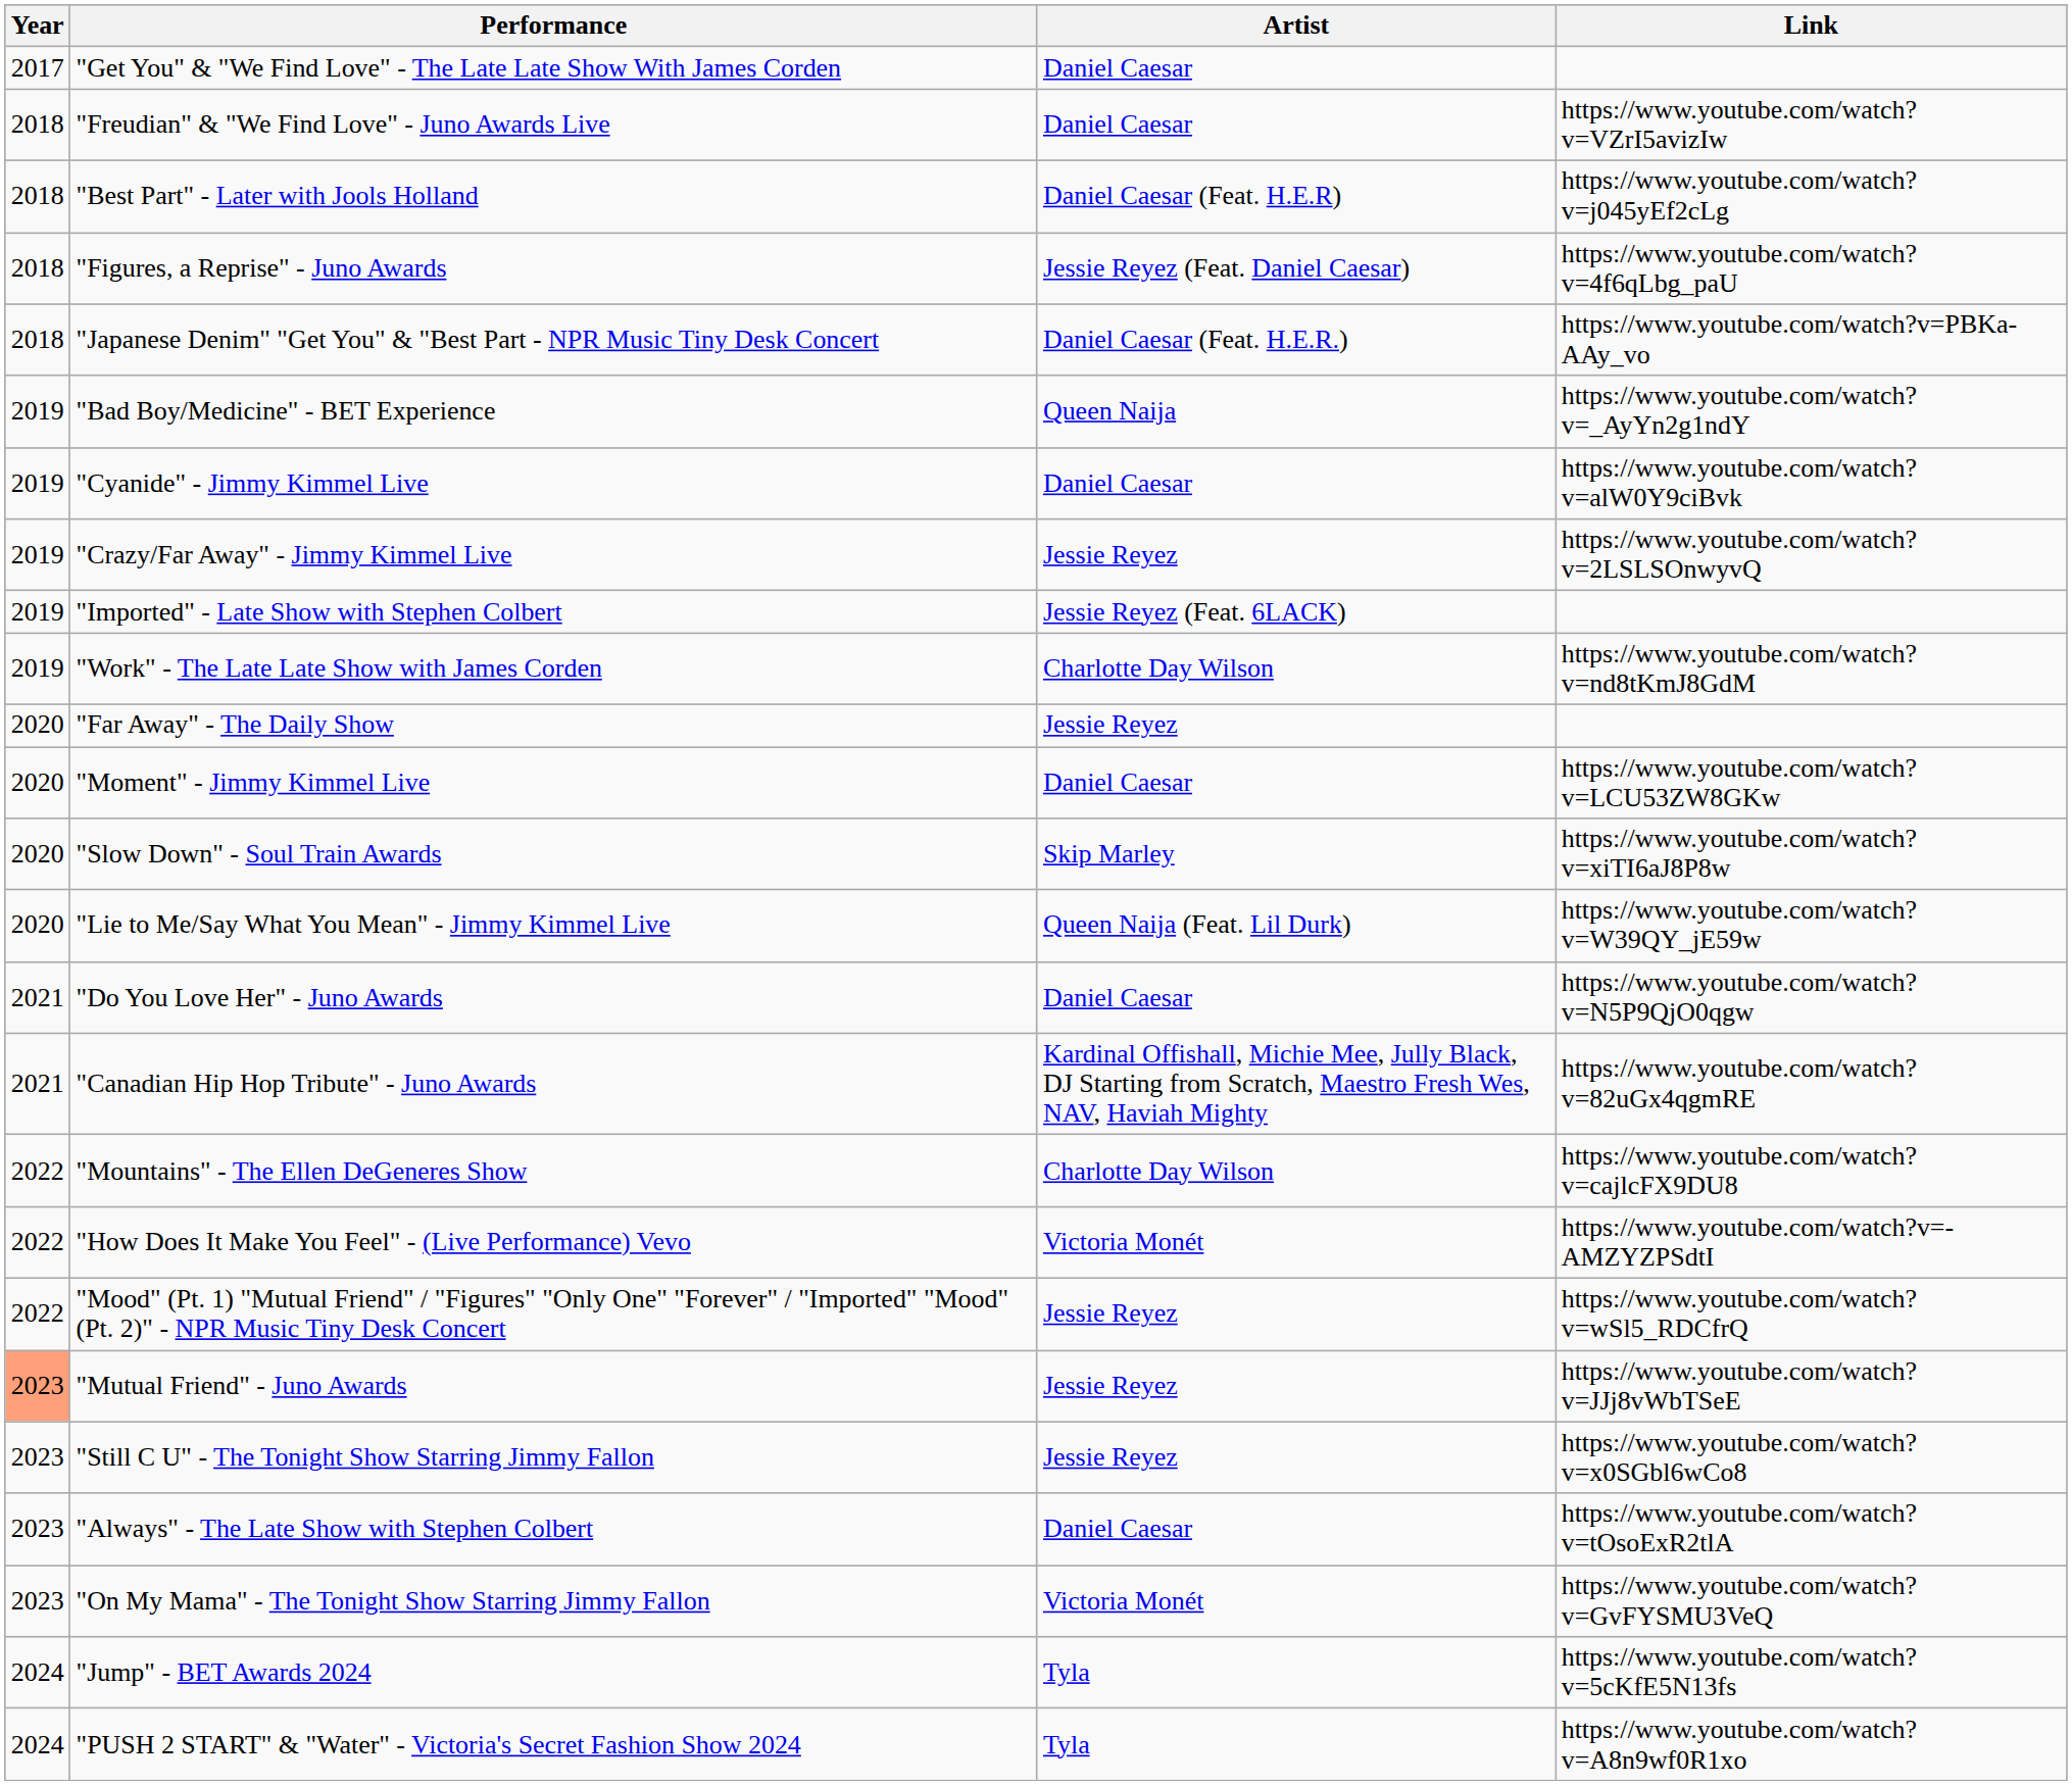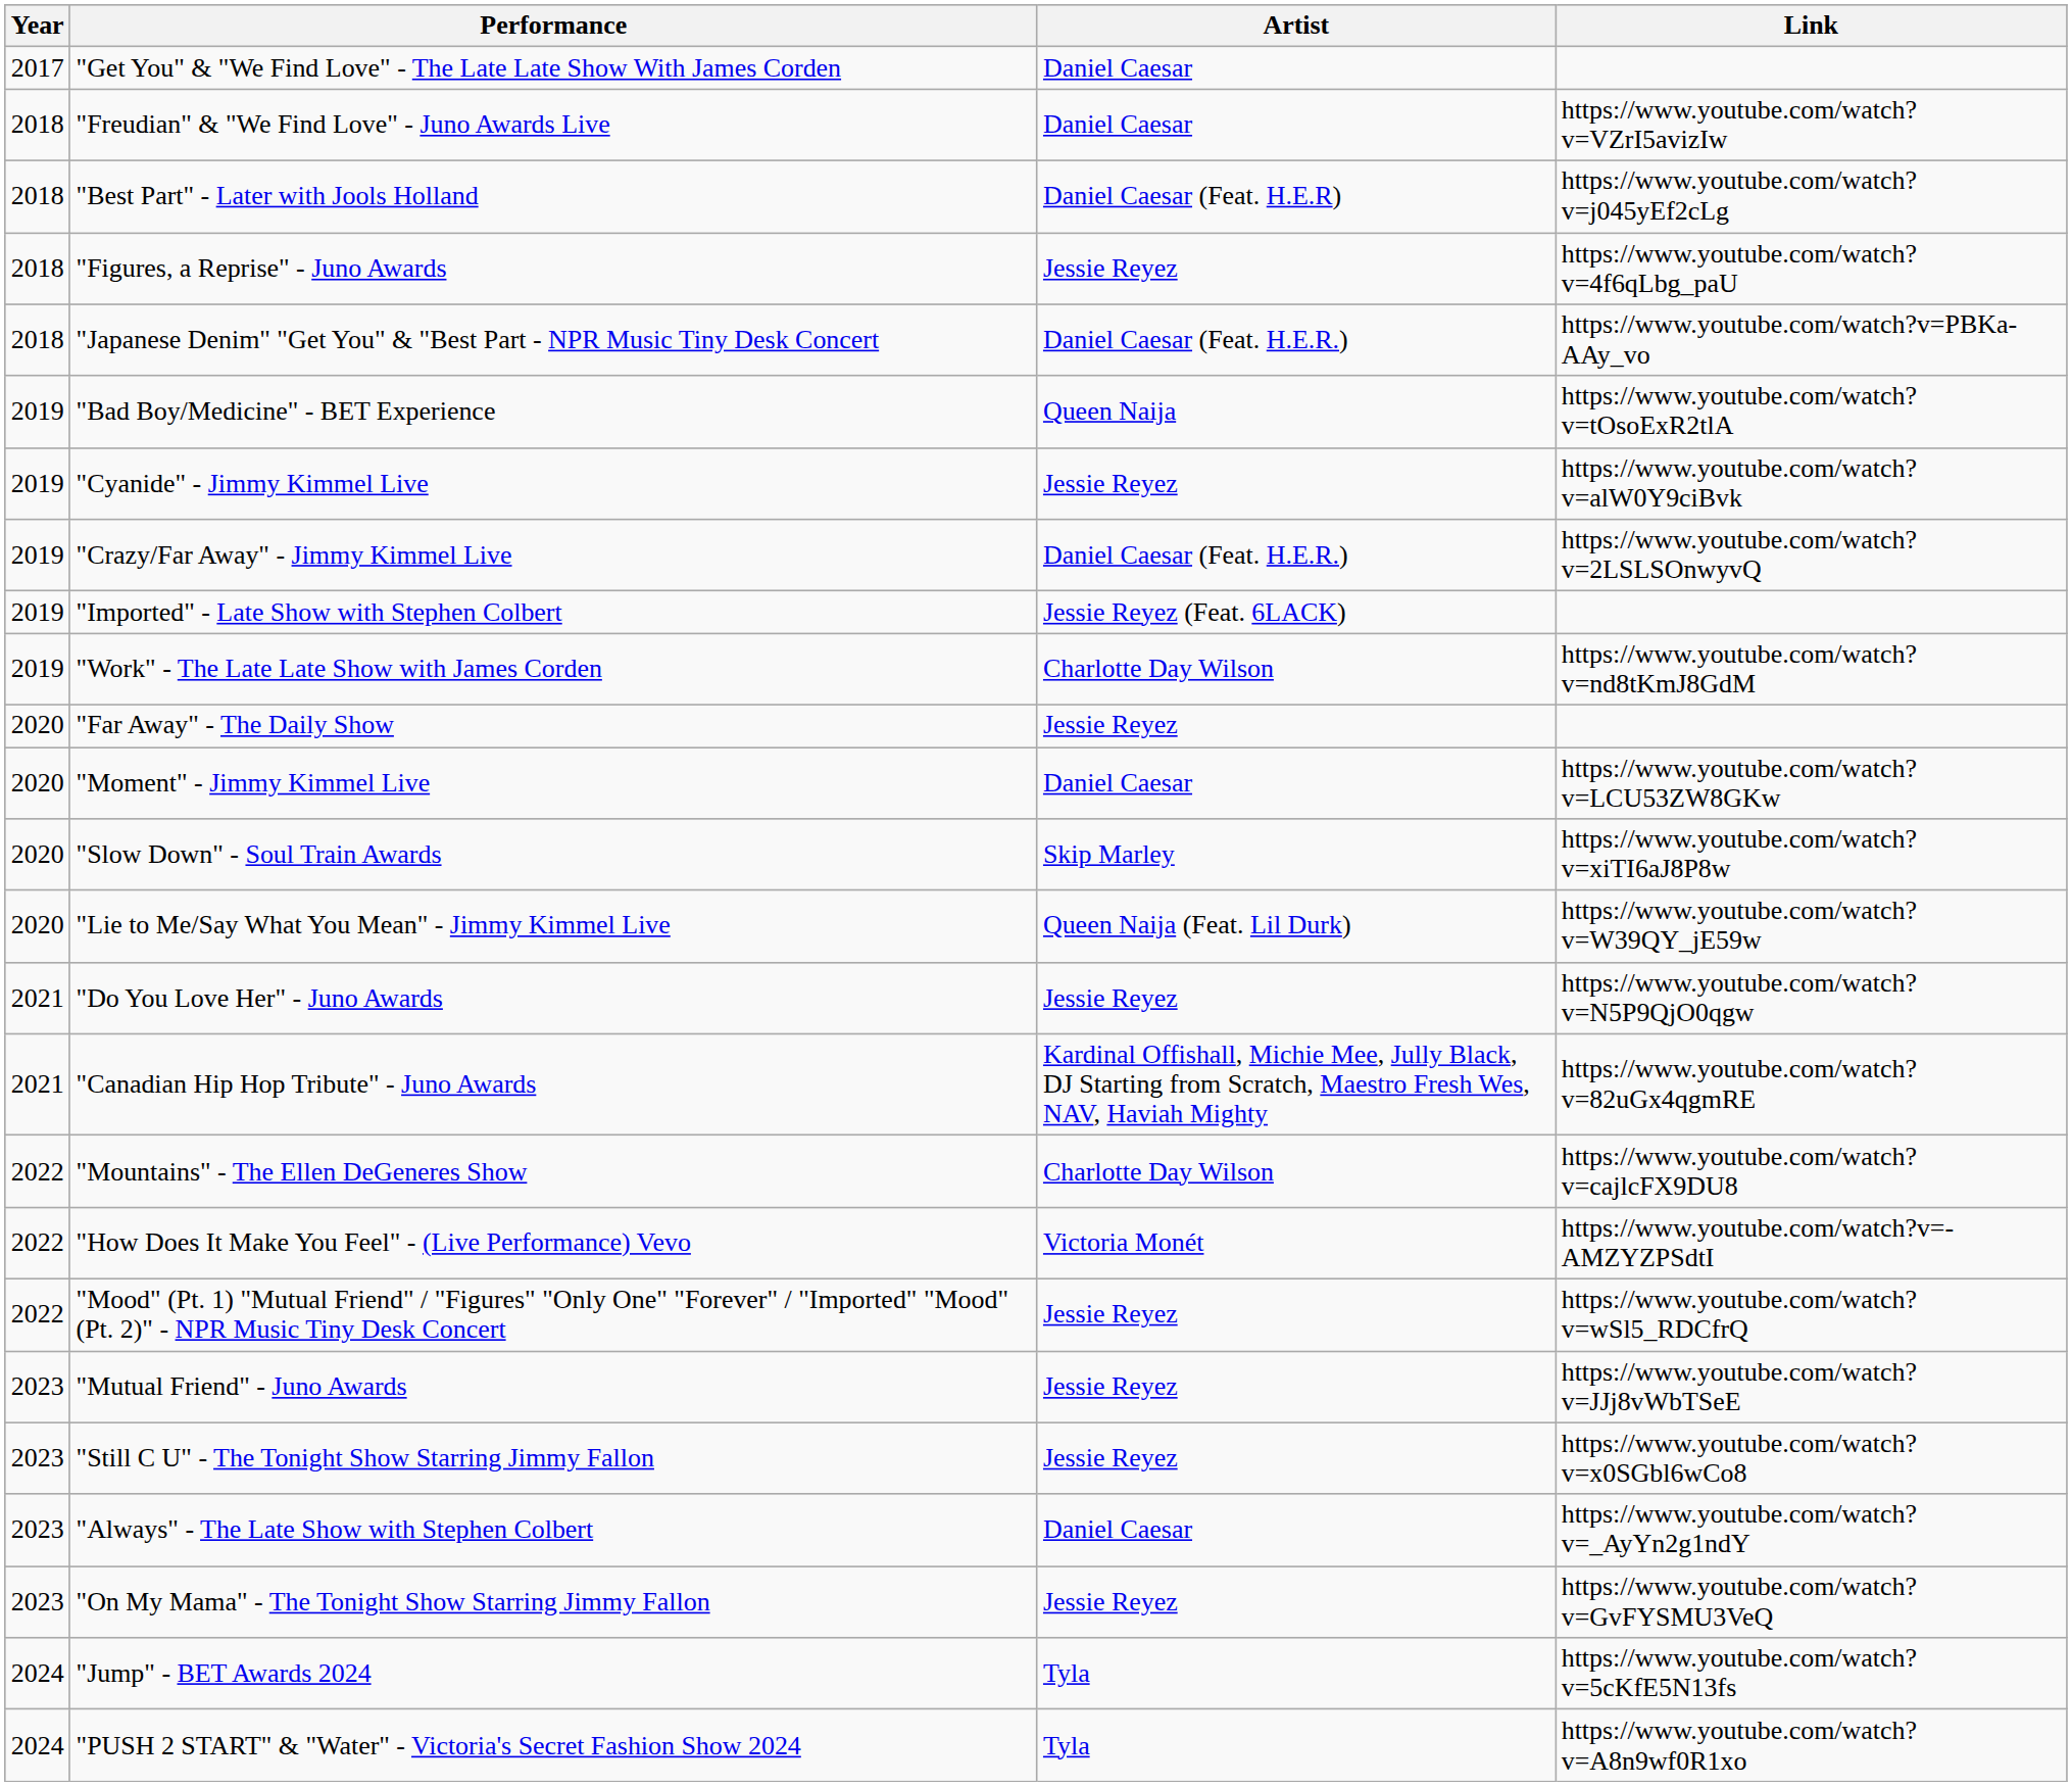"Figures, a Reprise" - Juno Awards | Artist: Jessie Reyez (Feat. Daniel Caesar) -> Jessie Reyez
"Bad Boy/Medicine" - BET Experience | Link: https://www.youtube.com/watch?v=_AyYn2g1ndY -> https://www.youtube.com/watch?v=tOsoExR2tlA
"Cyanide" - Jimmy Kimmel Live | Artist: Daniel Caesar -> Jessie Reyez
"Crazy/Far Away" - Jimmy Kimmel Live | Artist: Jessie Reyez -> Daniel Caesar (Feat. H.E.R.)
"Do You Love Her" - Juno Awards | Artist: Daniel Caesar -> Jessie Reyez
"Mutual Friend" - Juno Awards | Year: lightsalmon background -> no background
"Always" - The Late Show with Stephen Colbert | Link: https://www.youtube.com/watch?v=tOsoExR2tlA -> https://www.youtube.com/watch?v=_AyYn2g1ndY
"On My Mama" - The Tonight Show Starring Jimmy Fallon | Artist: Victoria Monét -> Jessie Reyez
